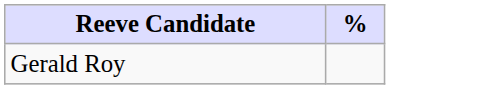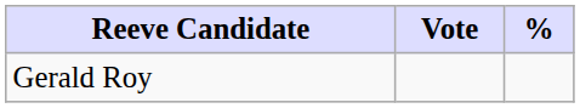+ column: Vote
